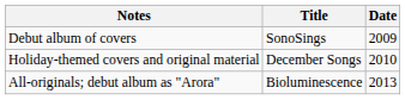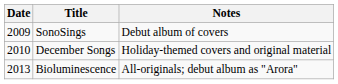columns swapped: Date <-> Notes
